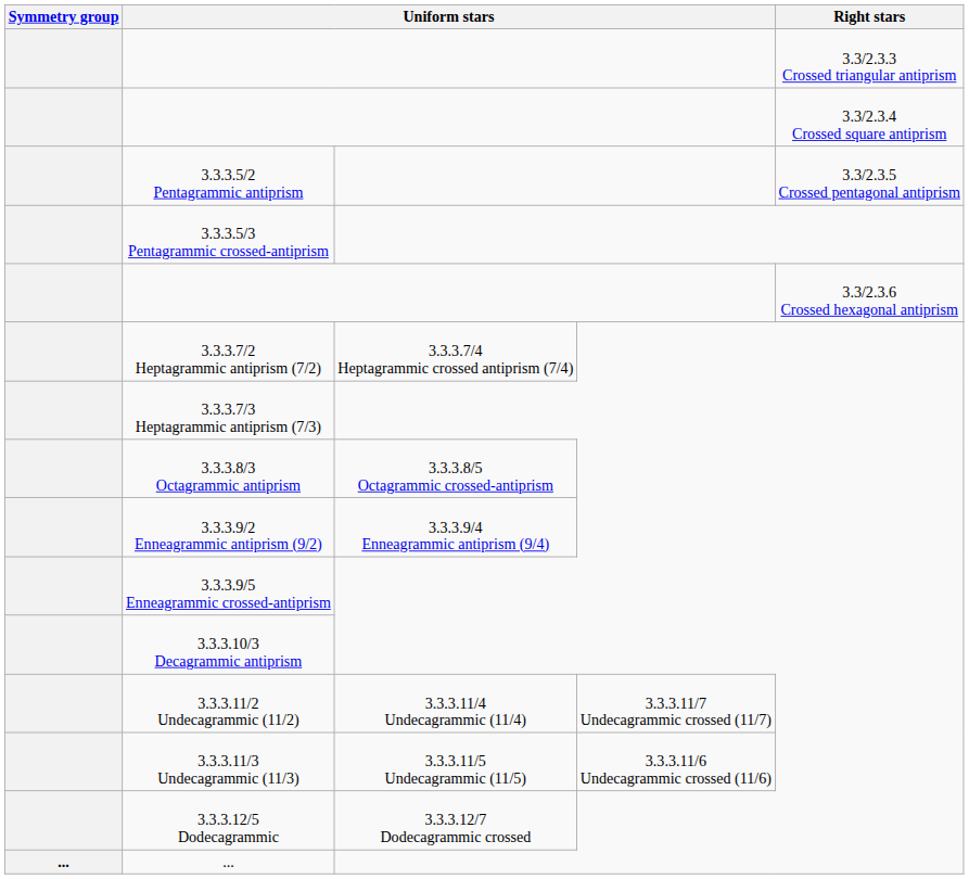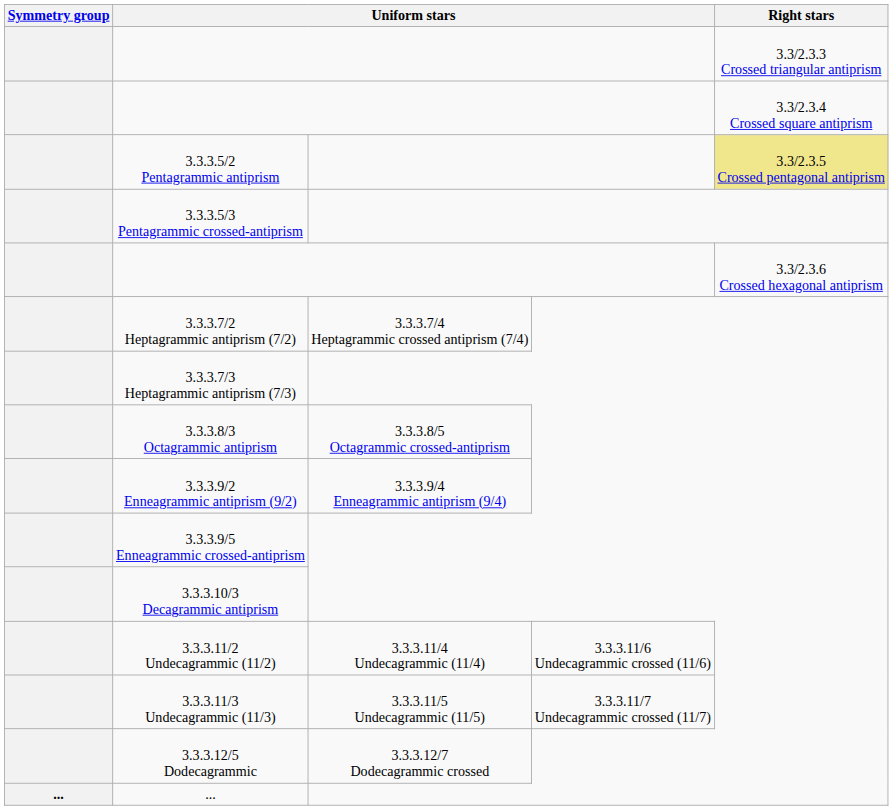3.3.3.5/2 Pentagrammic antiprism | Right stars: no background -> khaki background
3.3.3.11/2 Undecagrammic (11/2) | column 4: 3.3.3.11/7 Undecagrammic crossed (11/7) -> 3.3.3.11/6 Undecagrammic crossed (11/6)
3.3.3.11/3 Undecagrammic (11/3) | column 4: 3.3.3.11/6 Undecagrammic crossed (11/6) -> 3.3.3.11/7 Undecagrammic crossed (11/7)
